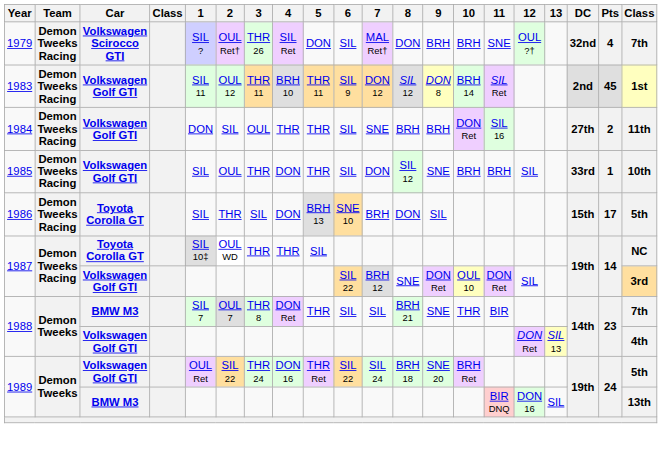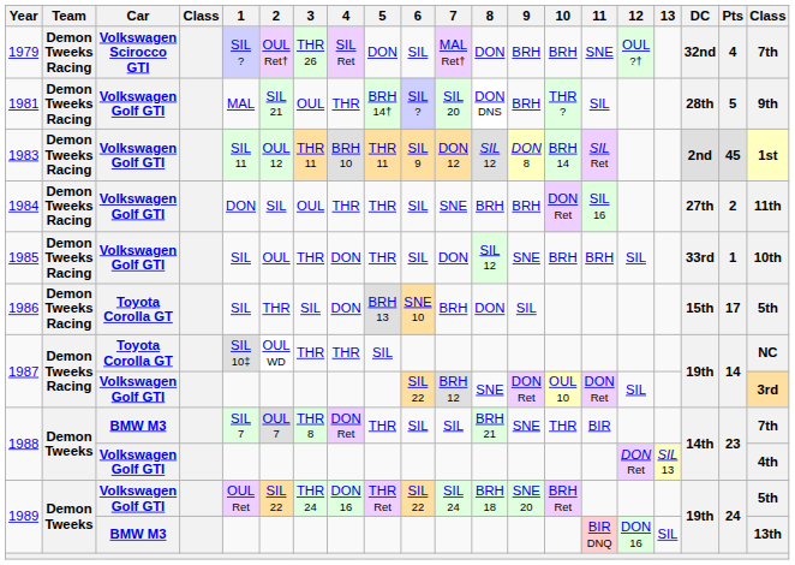+ row: 1981 | Demon Tweeks Racing | Volkswagen Golf GTI | MAL | SIL 21 | OUL | THR | BRH 14† | SIL ? | SIL 20 | DON DNS | BRH | THR ? | SIL | 28th | 5 | 9th
